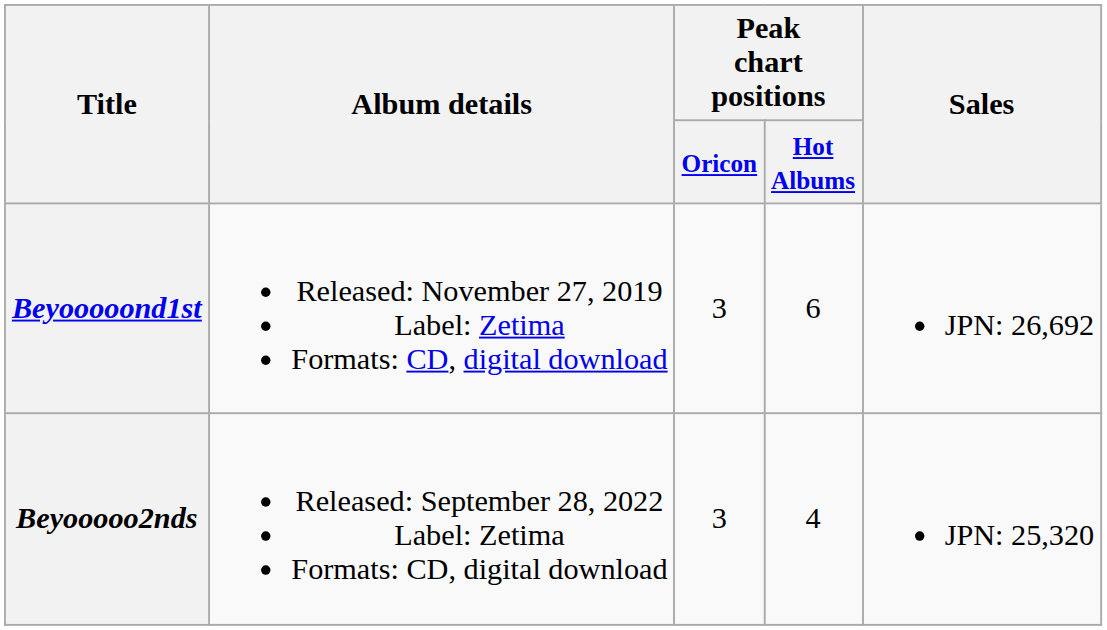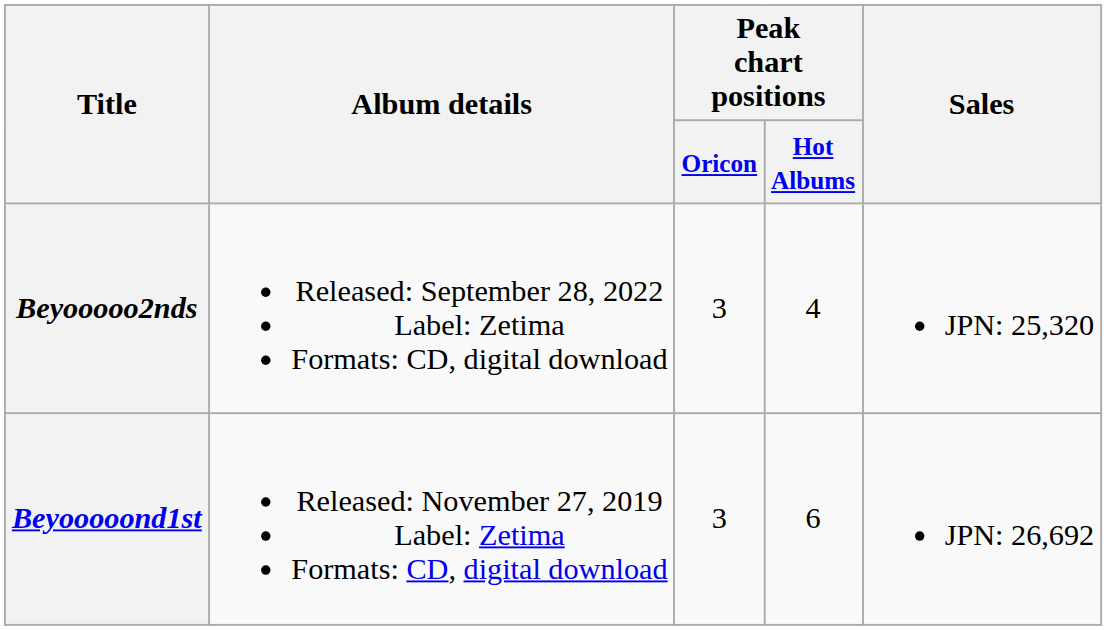rows swapped: Beyooooond1st <-> Beyooooo2nds
